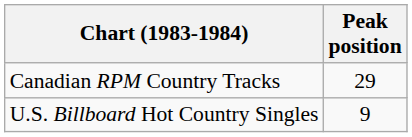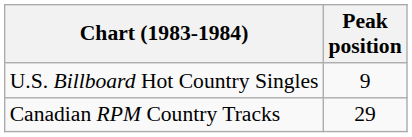rows swapped: U.S. Billboard Hot Country Singles <-> Canadian RPM Country Tracks
